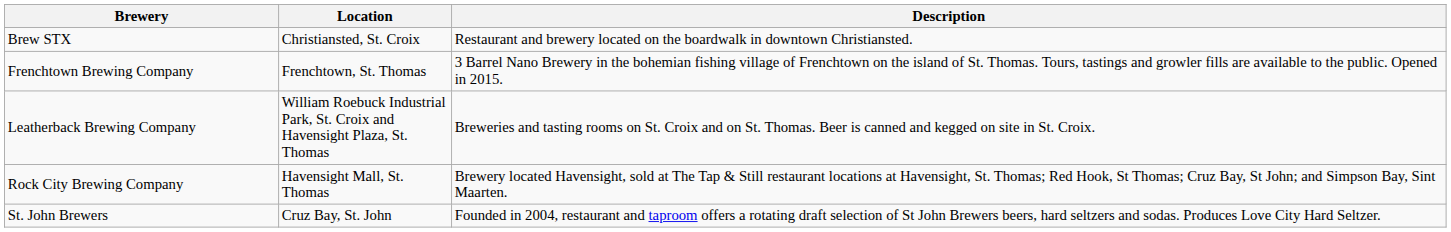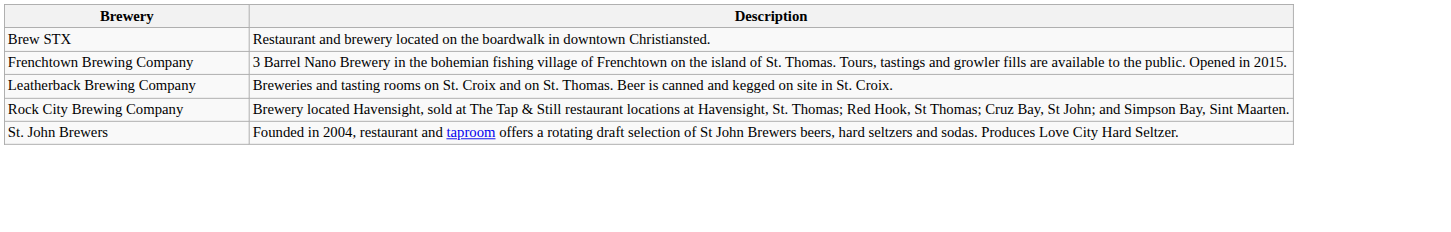- column: Location | Christiansted, St. Croix | Frenchtown, St. Thomas | William Roebuck Industrial Park, St. Croix and Havensight Plaza, St. Thomas | Havensight Mall, St. Thomas | Cruz Bay, St. John
